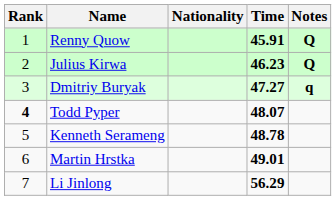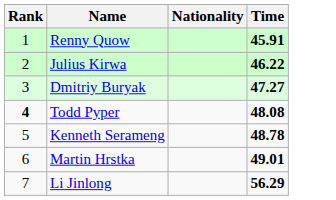- column: Notes | Q | Q | q
Julius Kirwa | Time: 46.23 -> 46.22
Todd Pyper | Time: 48.07 -> 48.08
